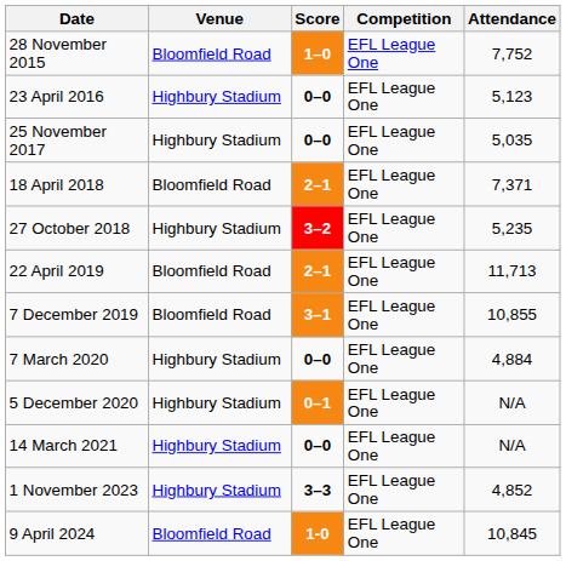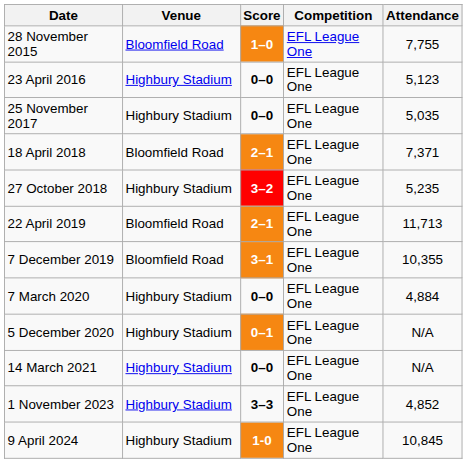28 November 2015 | Attendance: 7,752 -> 7,755
7 December 2019 | Attendance: 10,855 -> 10,355
9 April 2024 | Venue: Bloomfield Road -> Highbury Stadium
